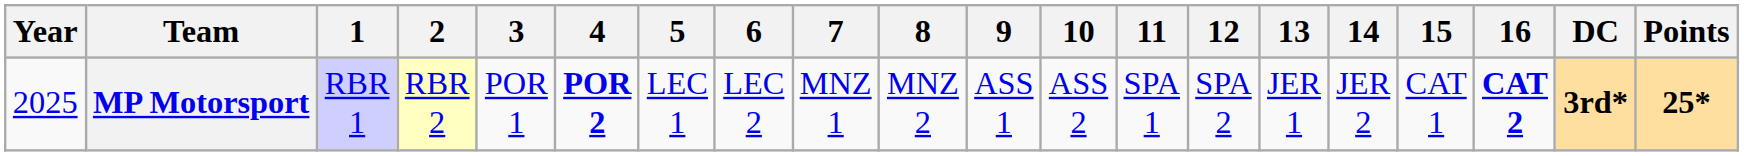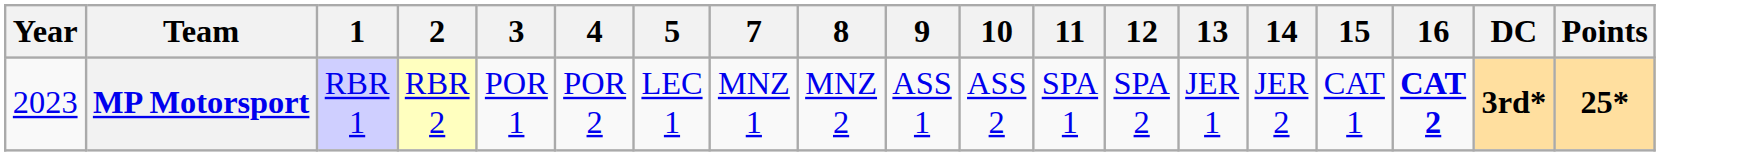- column: 6 | LEC 2
MP Motorsport | Year: 2025 -> 2023
MP Motorsport | 4: bold -> normal
